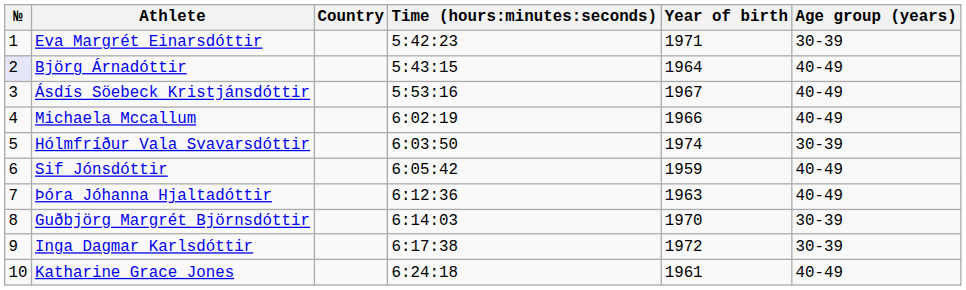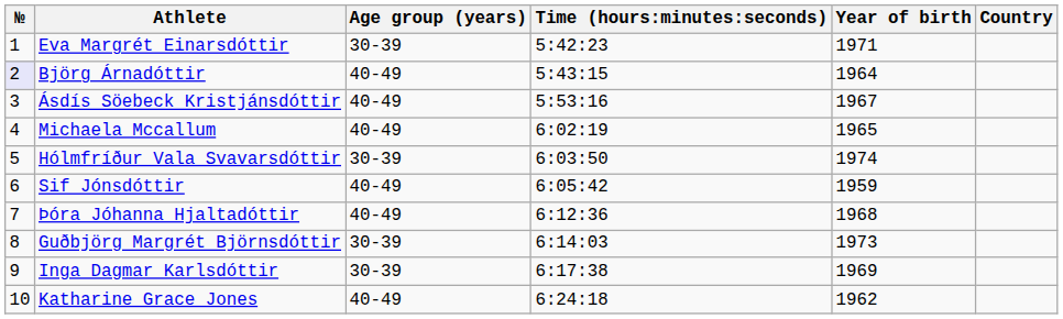columns swapped: Country <-> Age group (years)
Michaela Mccallum | Year of birth: 1966 -> 1965
Þóra Jóhanna Hjaltadóttir | Year of birth: 1963 -> 1968
Guðbjörg Margrét Björnsdóttir | Year of birth: 1970 -> 1973
Inga Dagmar Karlsdóttir | Year of birth: 1972 -> 1969
Katharine Grace Jones | Year of birth: 1961 -> 1962
